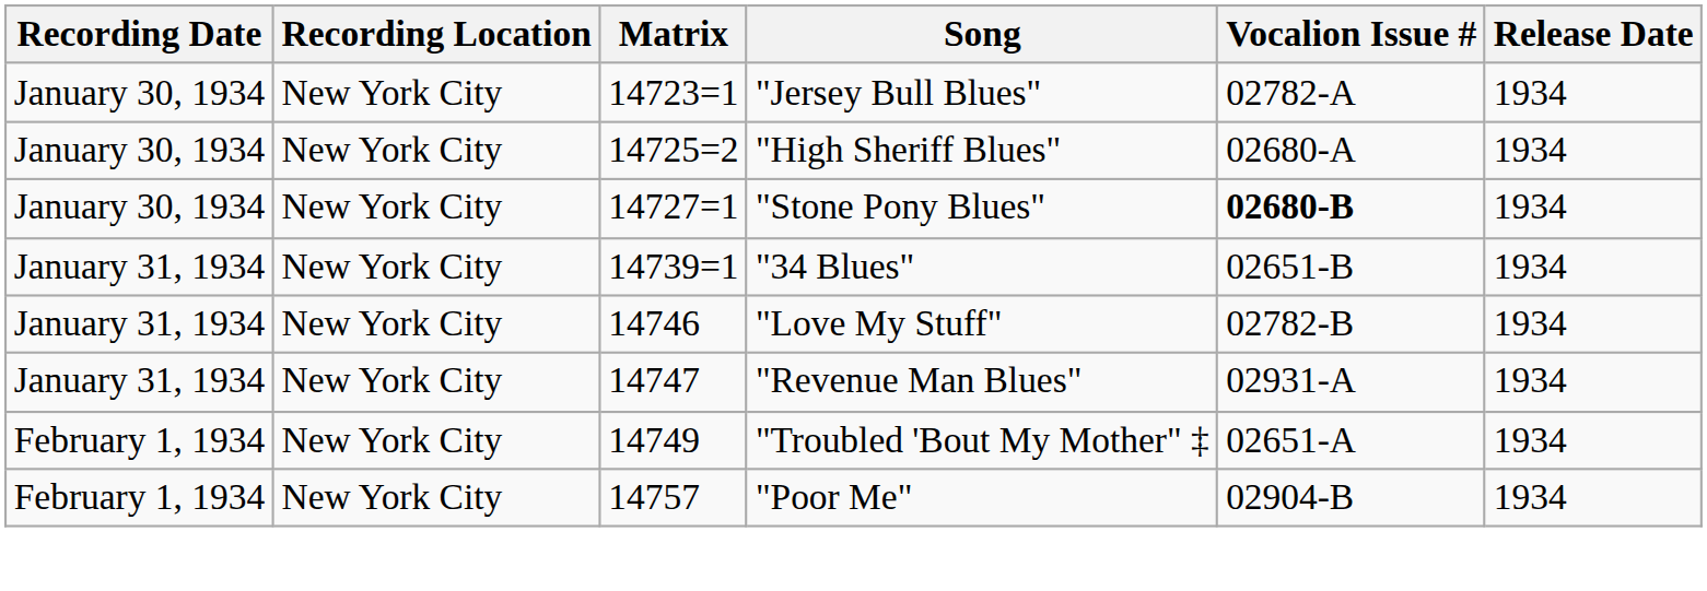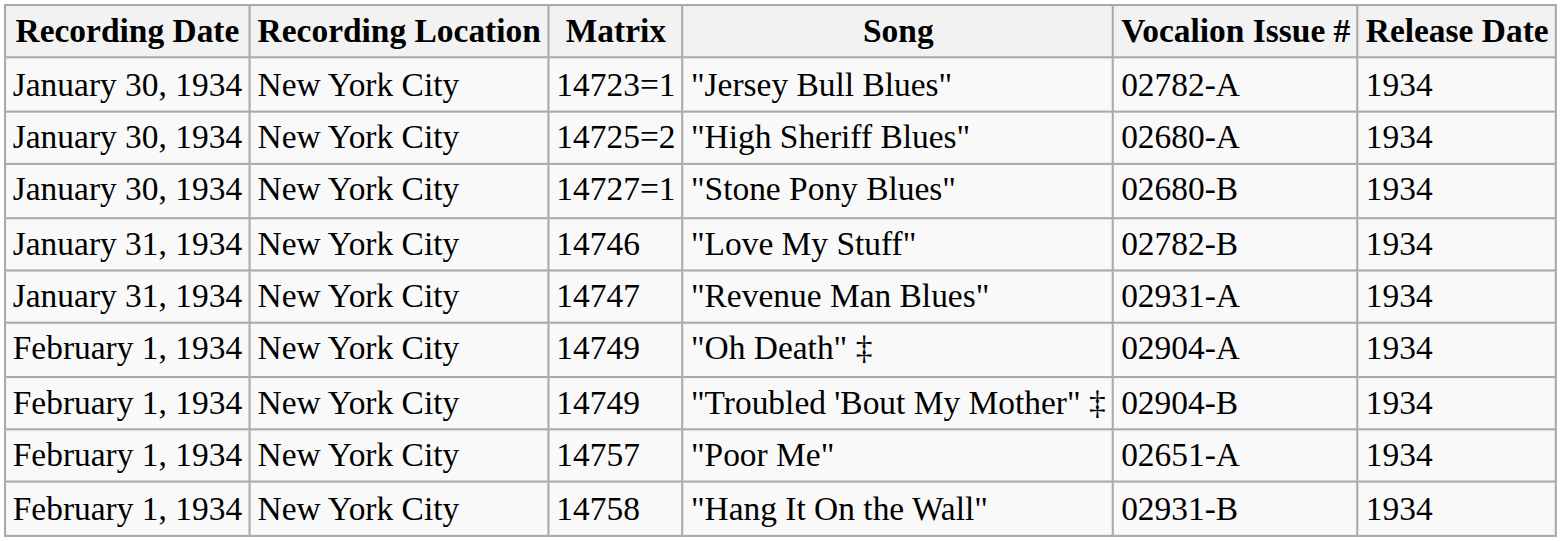"Stone Pony Blues" | Vocalion Issue #: bold -> normal
- row: January 31, 1934 | New York City | 14739=1 | "34 Blues" | 02651-B | 1934
+ row: February 1, 1934 | New York City | 14749 | "Oh Death" ‡ | 02904-A | 1934
"Troubled 'Bout My Mother" ‡ | Vocalion Issue #: 02651-A -> 02904-B
"Poor Me" | Vocalion Issue #: 02904-B -> 02651-A
+ row: February 1, 1934 | New York City | 14758 | "Hang It On the Wall" | 02931-B | 1934
